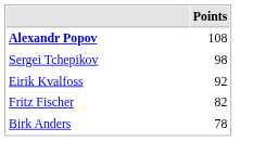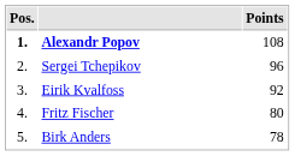+ column: Pos. | 1. | 2. | 3. | 4. | 5.
Sergei Tchepikov | Points: 98 -> 96
Fritz Fischer | Points: 82 -> 80
